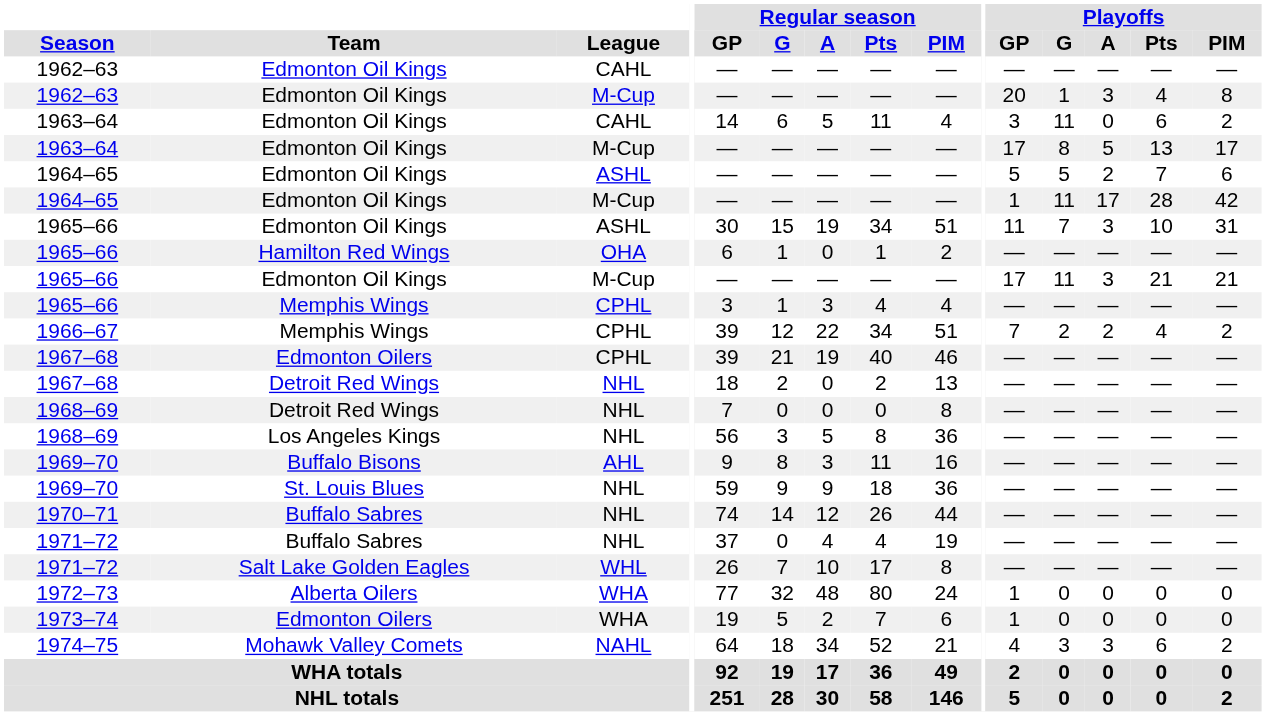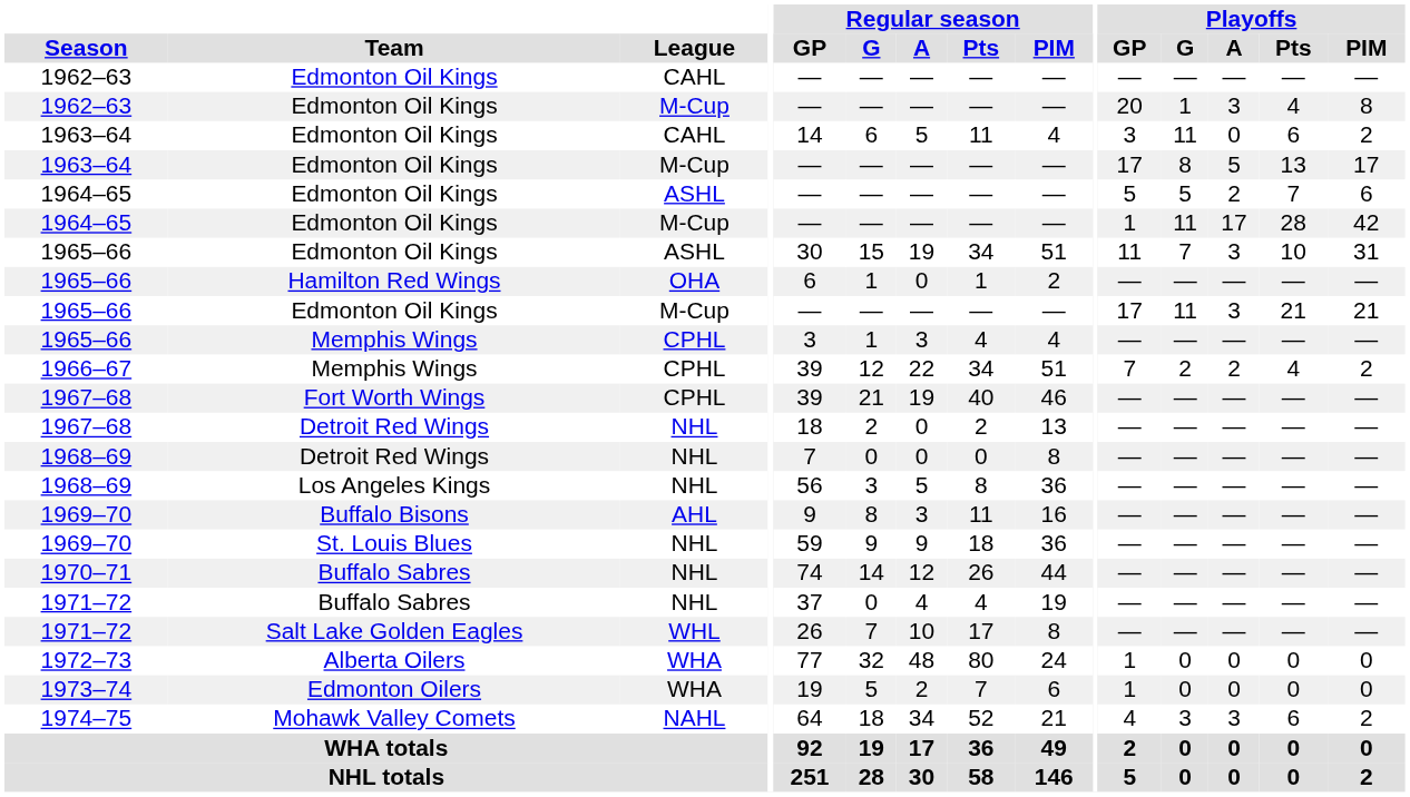1967–68 / CPHL | Team: Edmonton Oilers -> Fort Worth Wings
